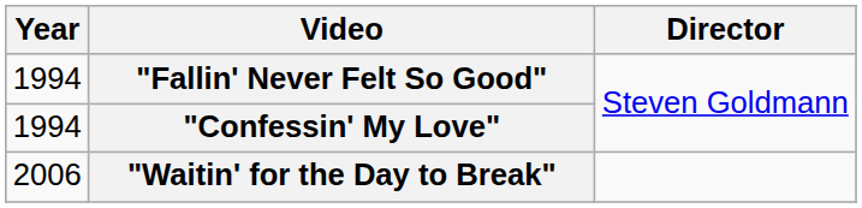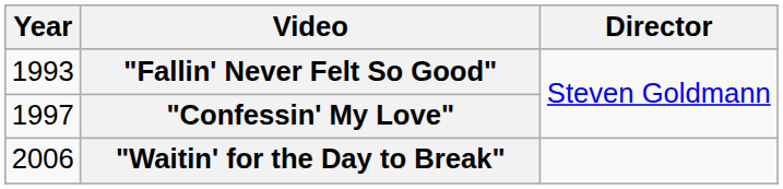"Fallin' Never Felt So Good" | Year: 1994 -> 1993
"Confessin' My Love" | Year: 1994 -> 1997
